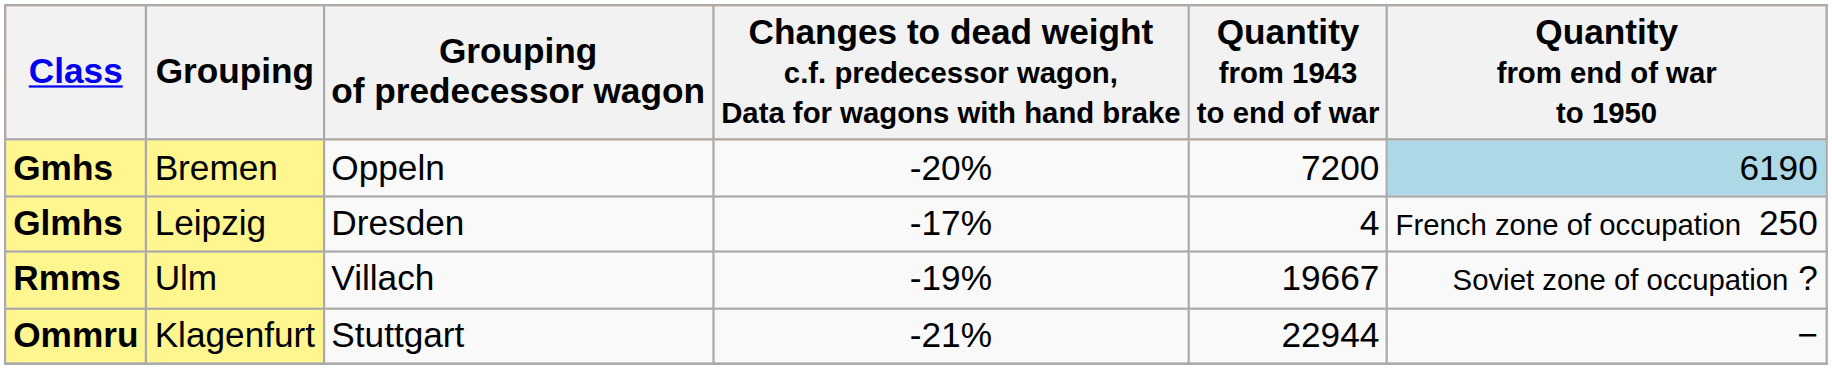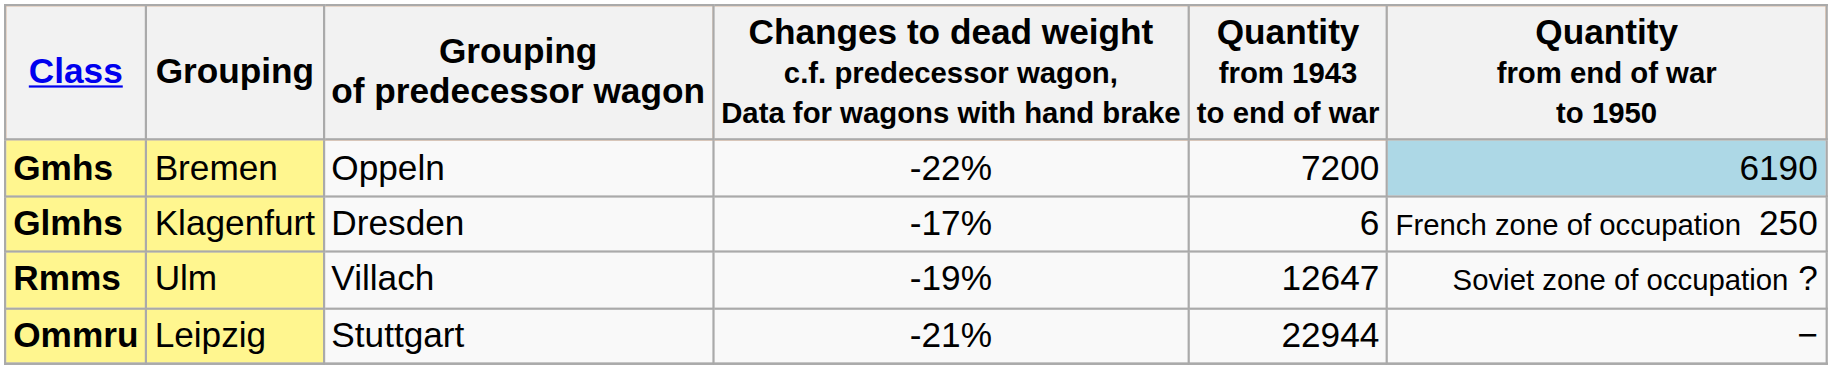Gmhs | column 4: -20% -> -22%
Glmhs | Grouping: Leipzig -> Klagenfurt
Glmhs | Quantity from 1943 to end of war: 4 -> 6
Rmms | Quantity from 1943 to end of war: 19667 -> 12647
Ommru | Grouping: Klagenfurt -> Leipzig
